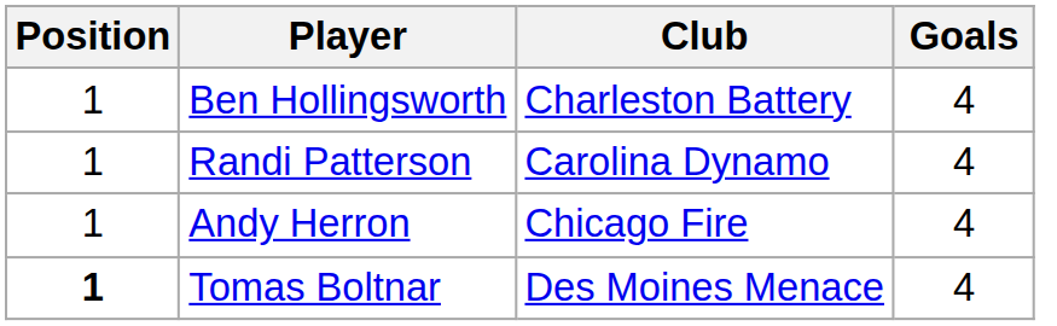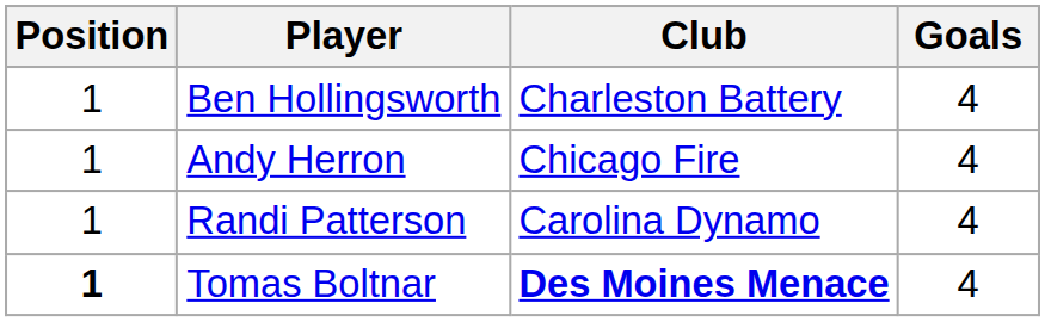rows swapped: Andy Herron <-> Randi Patterson
Tomas Boltnar | Club: normal -> bold
